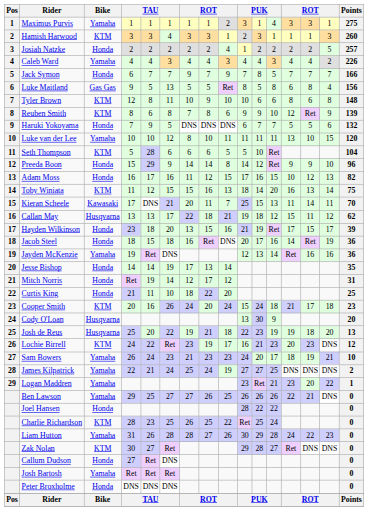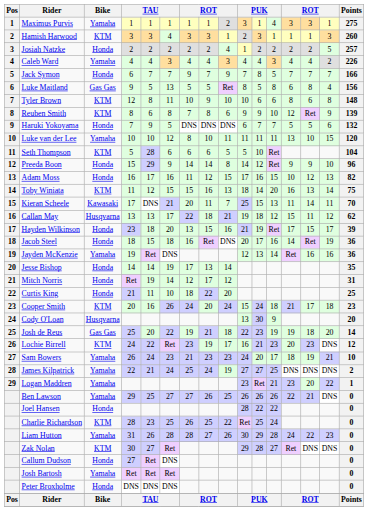Josh de Reus | Bike: Husqvarna -> Gas Gas
Josh de Reus | Points: 13 -> 14
